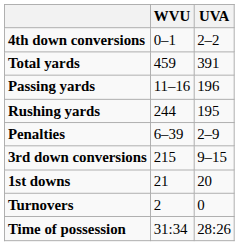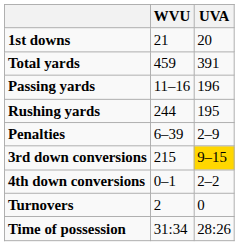rows swapped: 1st downs <-> 4th down conversions
3rd down conversions | UVA: no background -> gold background
